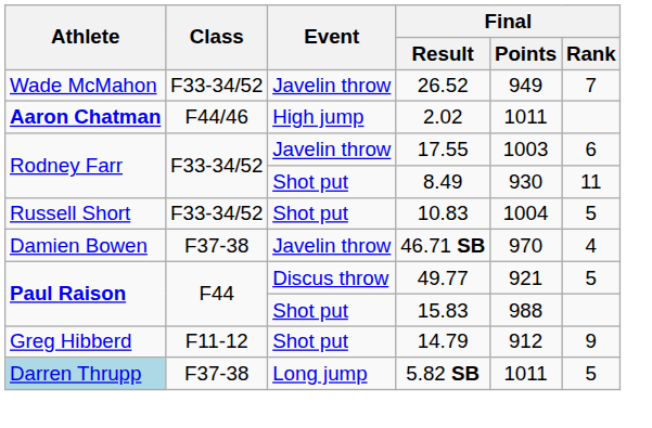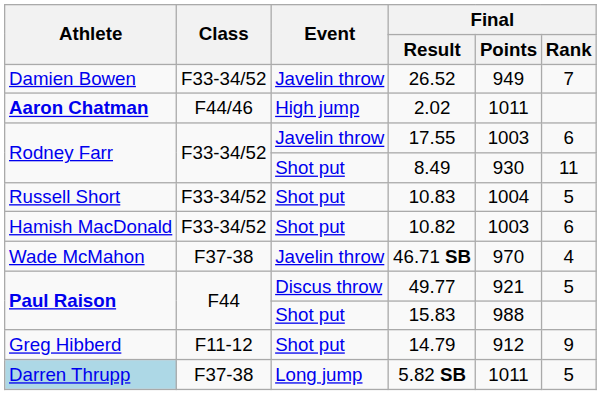26.52 | Athlete: Wade McMahon -> Damien Bowen
+ row: Hamish MacDonald | F33-34/52 | Shot put | 10.82 | 1003 | 6
46.71 SB | Athlete: Damien Bowen -> Wade McMahon
